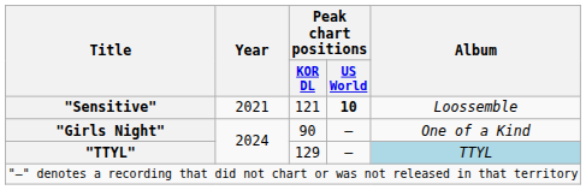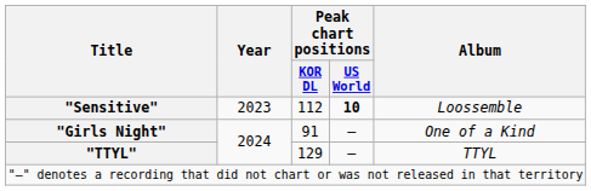"Sensitive" | Year: 2021 -> 2023
"Sensitive" | Peak chart positions / KOR DL: 121 -> 112
"Girls Night" | Peak chart positions / KOR DL: 90 -> 91
"TTYL" | Album: lightblue background -> no background
